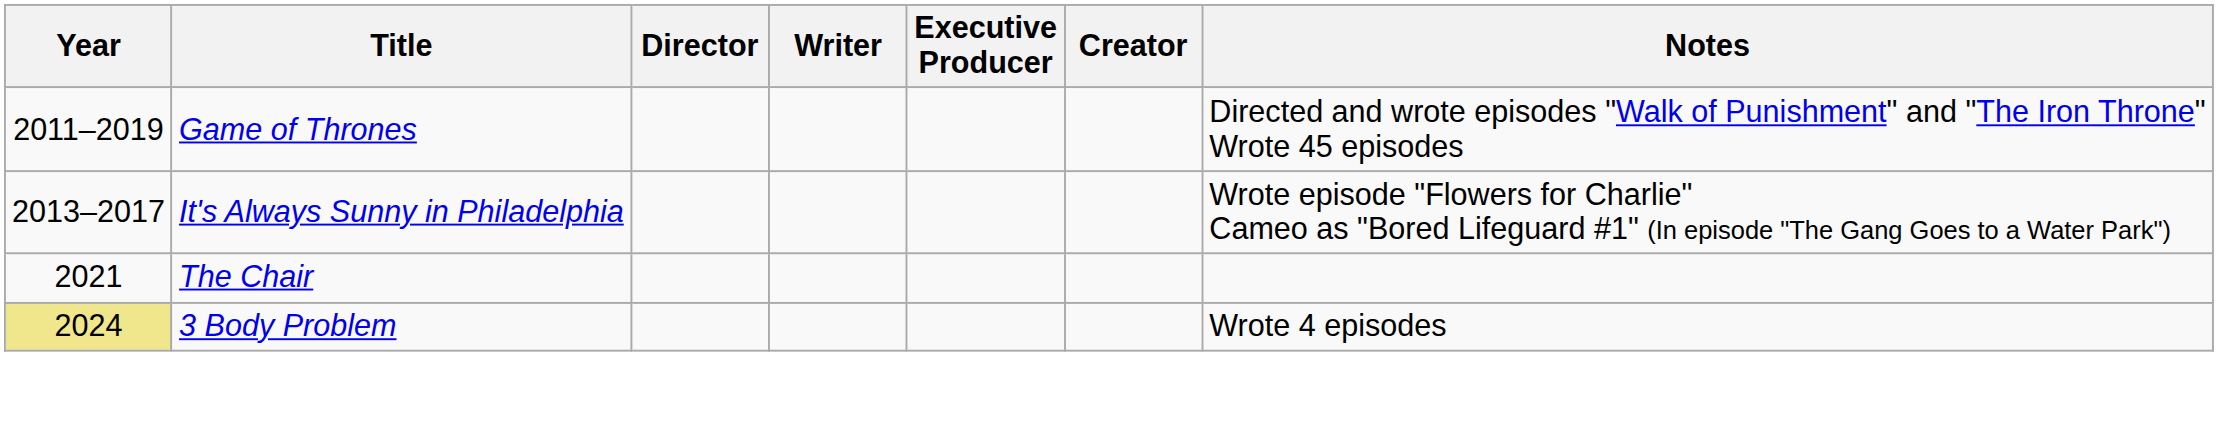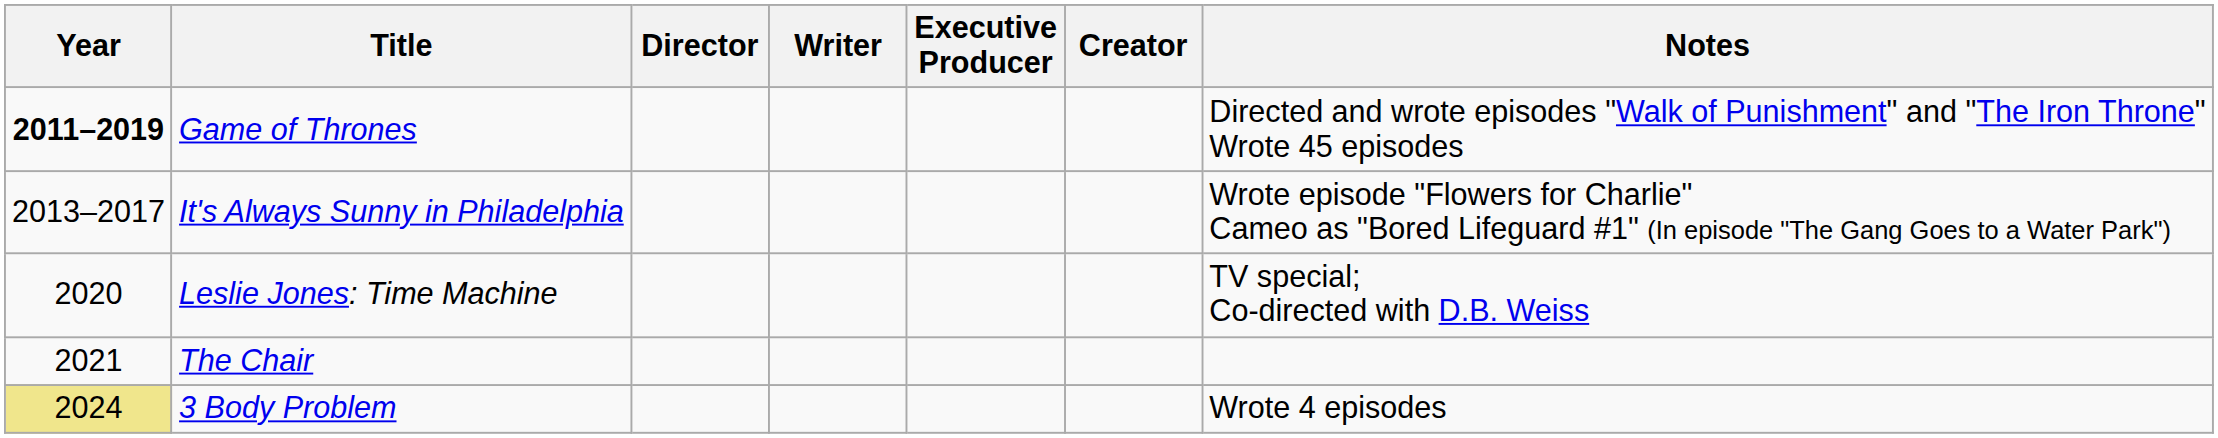Game of Thrones | Year: normal -> bold
+ row: 2020 | Leslie Jones: Time Machine | TV special; Co-directed with D.B. Weiss
